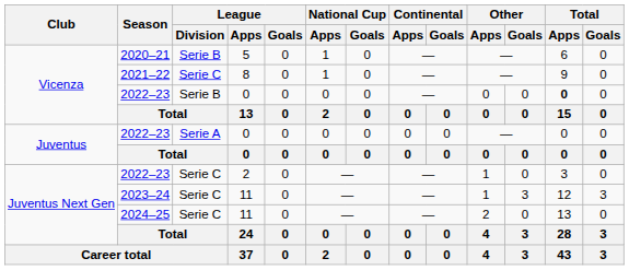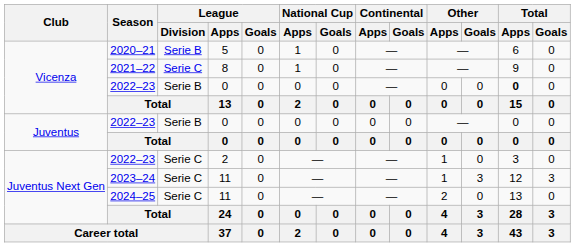Juventus / 2022–23 | League / Division: Serie A -> Serie B
